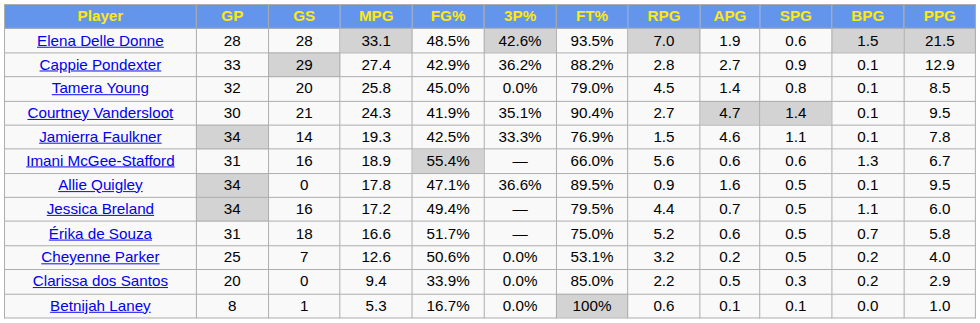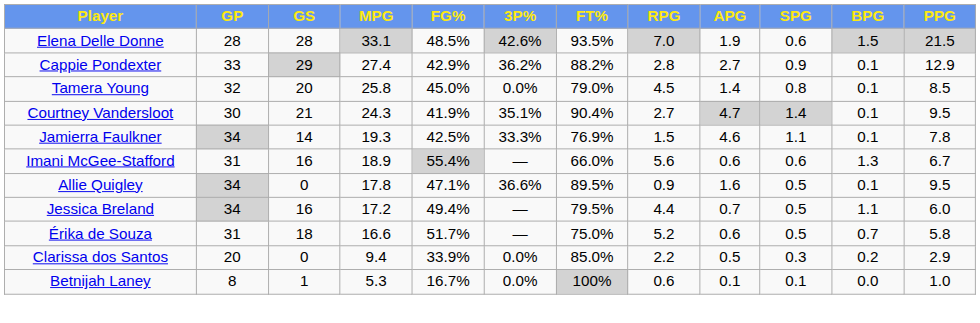- row: Cheyenne Parker | 25 | 7 | 12.6 | 50.6% | 0.0% | 53.1% | 3.2 | 0.2 | 0.5 | 0.2 | 4.0
